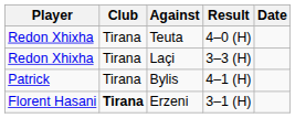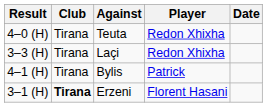columns swapped: Player <-> Result
